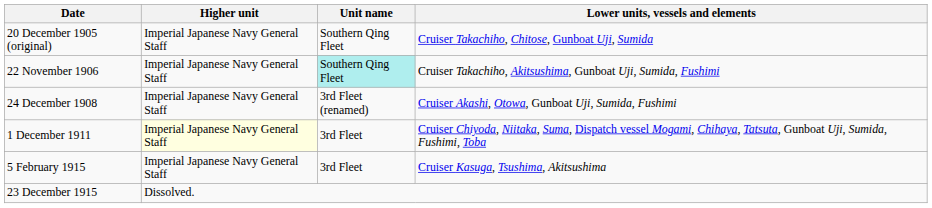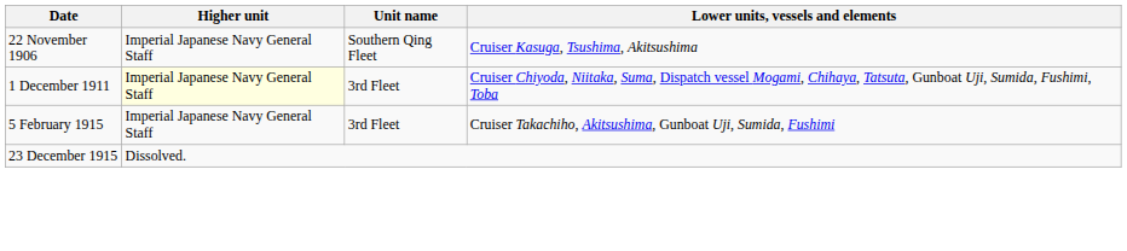- row: 20 December 1905 (original) | Imperial Japanese Navy General Staff | Southern Qing Fleet | Cruiser Takachiho, Chitose, Gunboat Uji, Sumida
22 November 1906 | Unit name: paleturquoise background -> no background
22 November 1906 | Lower units, vessels and elements: Cruiser Takachiho, Akitsushima, Gunboat Uji, Sumida, Fushimi -> Cruiser Kasuga, Tsushima, Akitsushima
- row: 24 December 1908 | Imperial Japanese Navy General Staff | 3rd Fleet (renamed) | Cruiser Akashi, Otowa, Gunboat Uji, Sumida, Fushimi
5 February 1915 | Lower units, vessels and elements: Cruiser Kasuga, Tsushima, Akitsushima -> Cruiser Takachiho, Akitsushima, Gunboat Uji, Sumida, Fushimi
